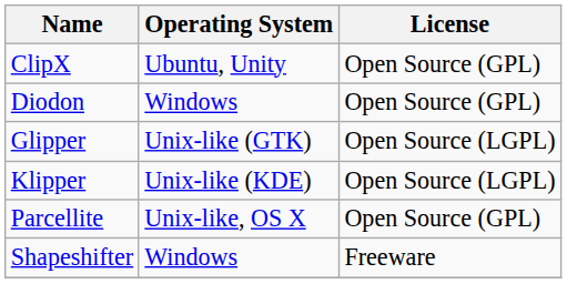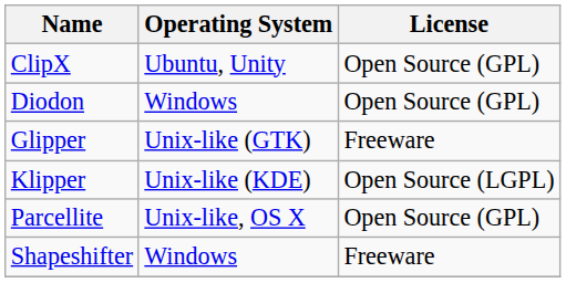Glipper | License: Open Source (LGPL) -> Freeware
